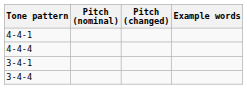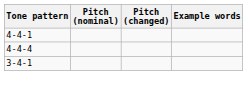- row: 3-4-4
